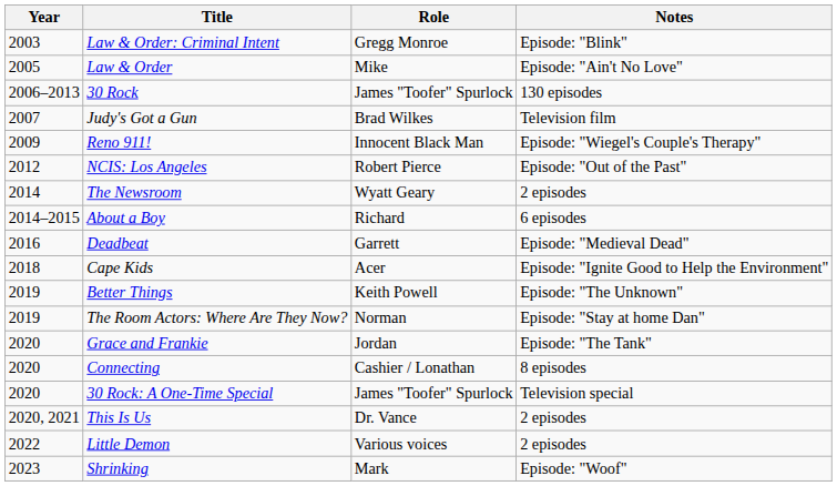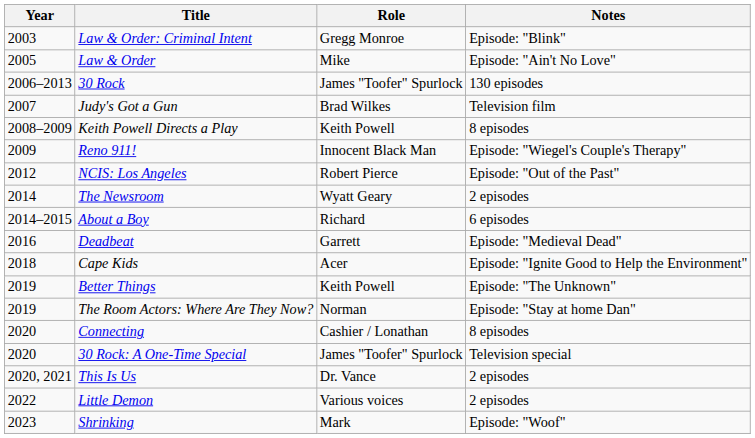+ row: 2008–2009 | Keith Powell Directs a Play | Keith Powell | 8 episodes
- row: 2020 | Grace and Frankie | Jordan | Episode: "The Tank"
